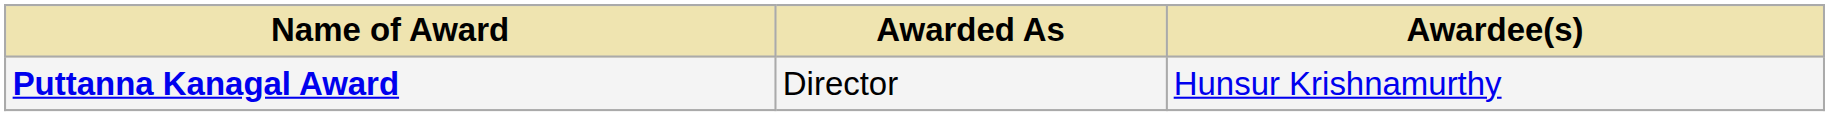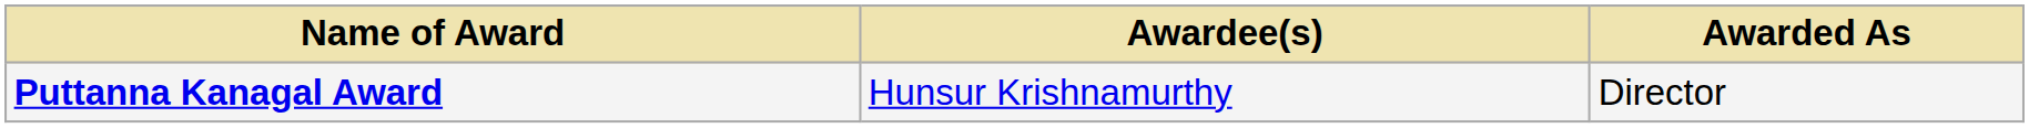columns swapped: Awardee(s) <-> Awarded As
